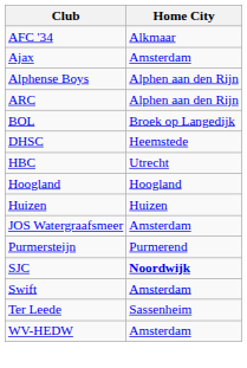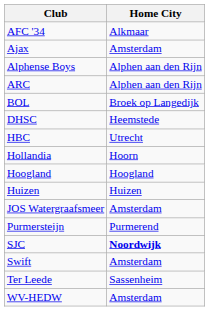+ row: Hollandia | Hoorn
